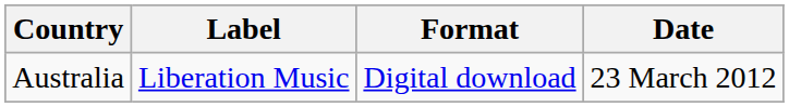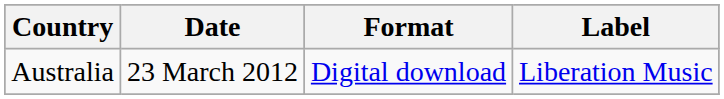columns swapped: Date <-> Label
